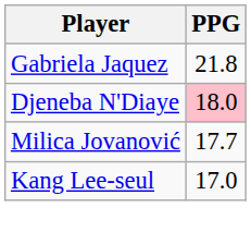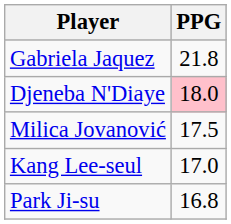Milica Jovanović | PPG: 17.7 -> 17.5
+ row: Park Ji-su | 16.8
